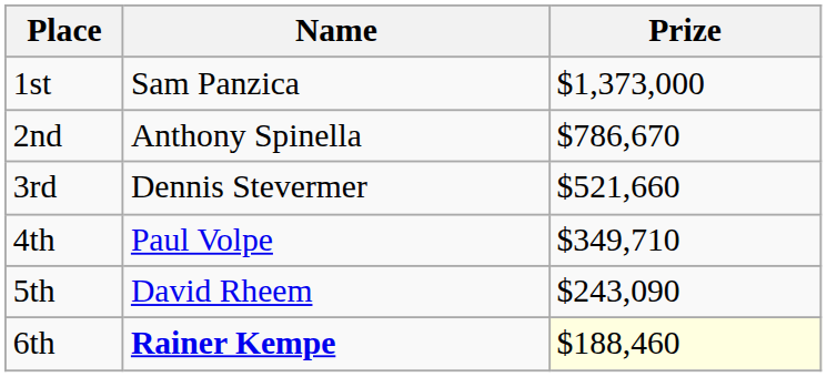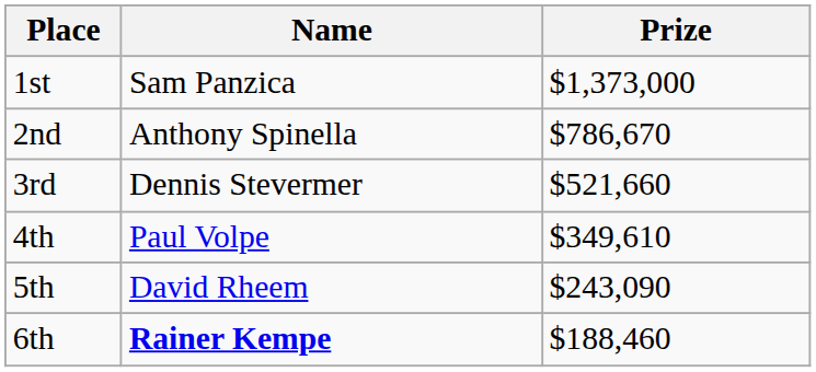4th | Prize: $349,710 -> $349,610
6th | Prize: lightyellow background -> no background
